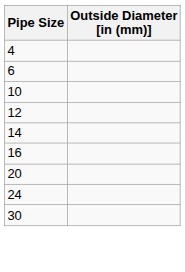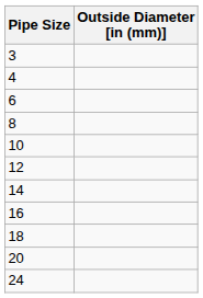+ row: 3
+ row: 8
+ row: 18
- row: 30
